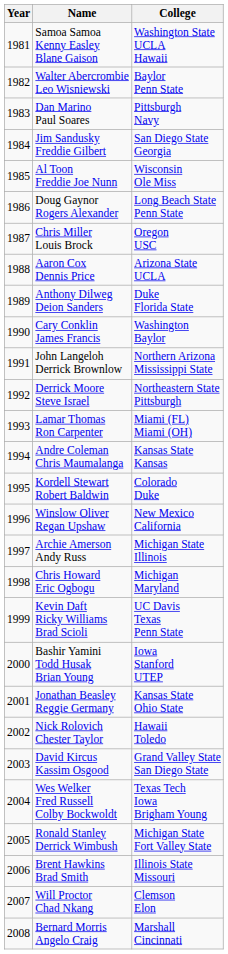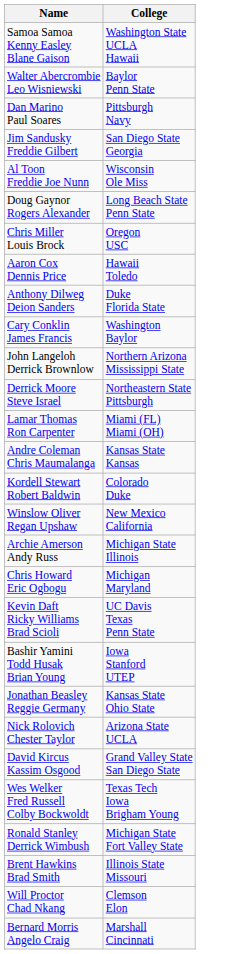- column: Year | 1981 | 1982 | 1983 | 1984 | 1985 | 1986 | 1987 | 1988 | 1989 | 1990 | 1991 | 1992 | 1993 | 1994 | 1995 | 1996 | 1997 | 1998 | 1999 | 2000 | 2001 | 2002 | 2003 | 2004 | 2005 | 2006 | 2007 | 2008
Aaron Cox Dennis Price | College: Arizona State UCLA -> Hawaii Toledo
Nick Rolovich Chester Taylor | College: Hawaii Toledo -> Arizona State UCLA
